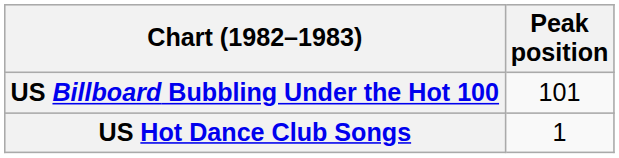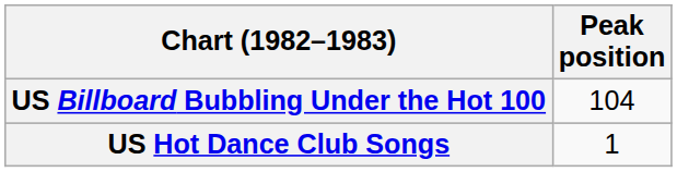US Billboard Bubbling Under the Hot 100 | Peak position: 101 -> 104
